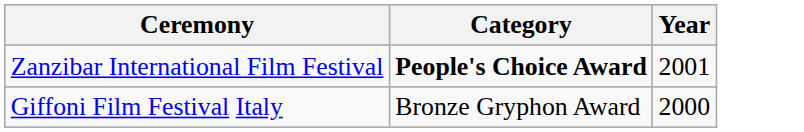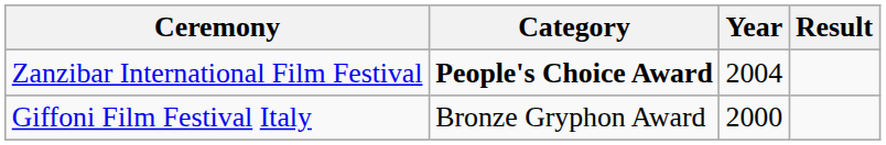+ column: Result
Zanzibar International Film Festival | Year: 2001 -> 2004
